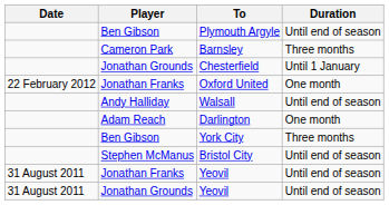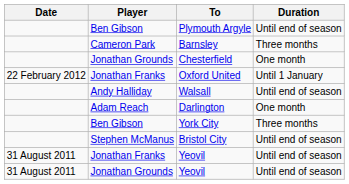Chesterfield | Duration: Until 1 January -> One month
Oxford United | Duration: One month -> Until 1 January
